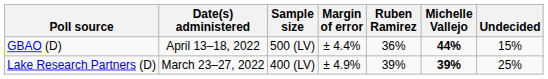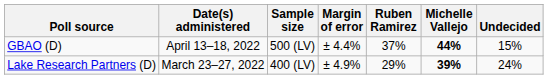GBAO (D) | Ruben Ramirez: 36% -> 37%
Lake Research Partners (D) | Ruben Ramirez: 39% -> 29%
Lake Research Partners (D) | Undecided: 25% -> 24%
